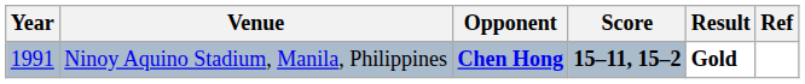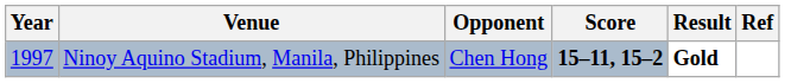Ninoy Aquino Stadium, Manila, Philippines | Year: 1991 -> 1997
Ninoy Aquino Stadium, Manila, Philippines | Opponent: bold -> normal
